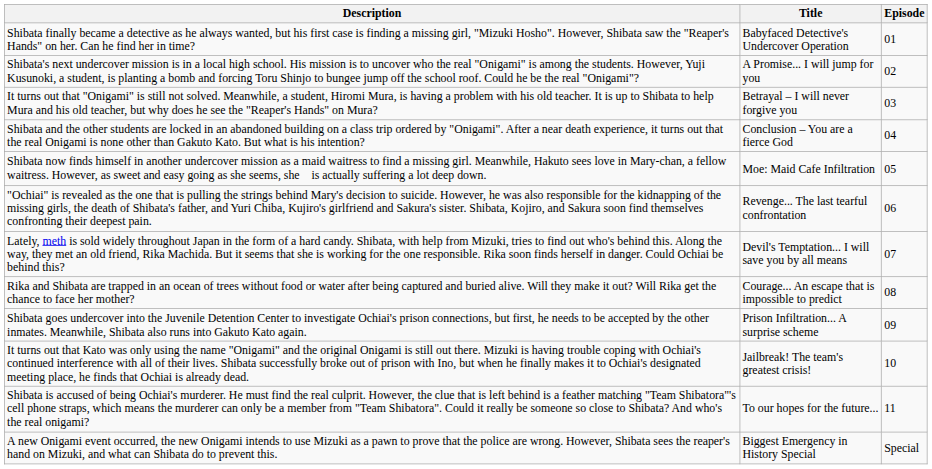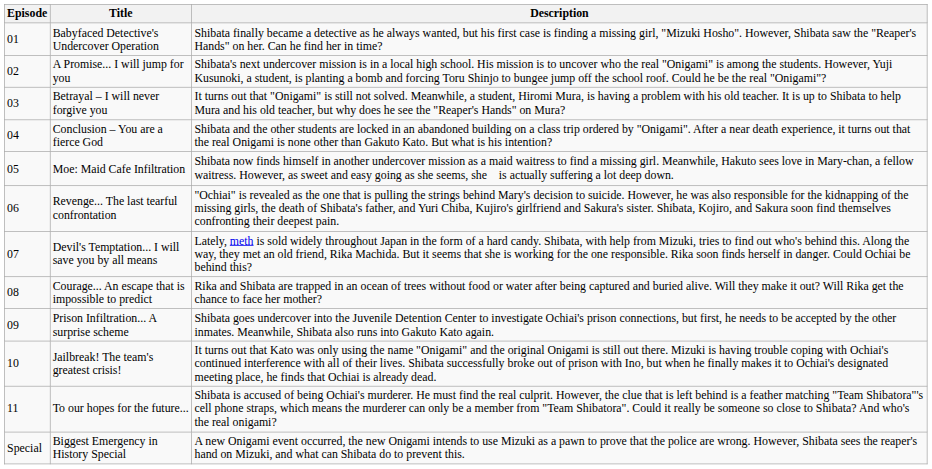columns swapped: Episode <-> Description
